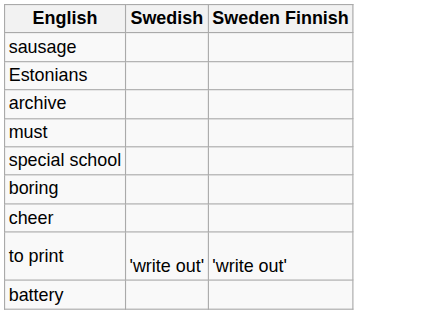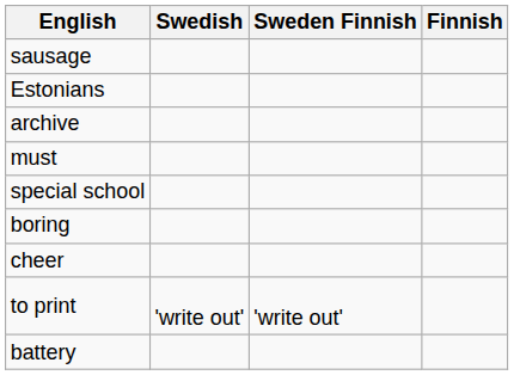+ column: Finnish
